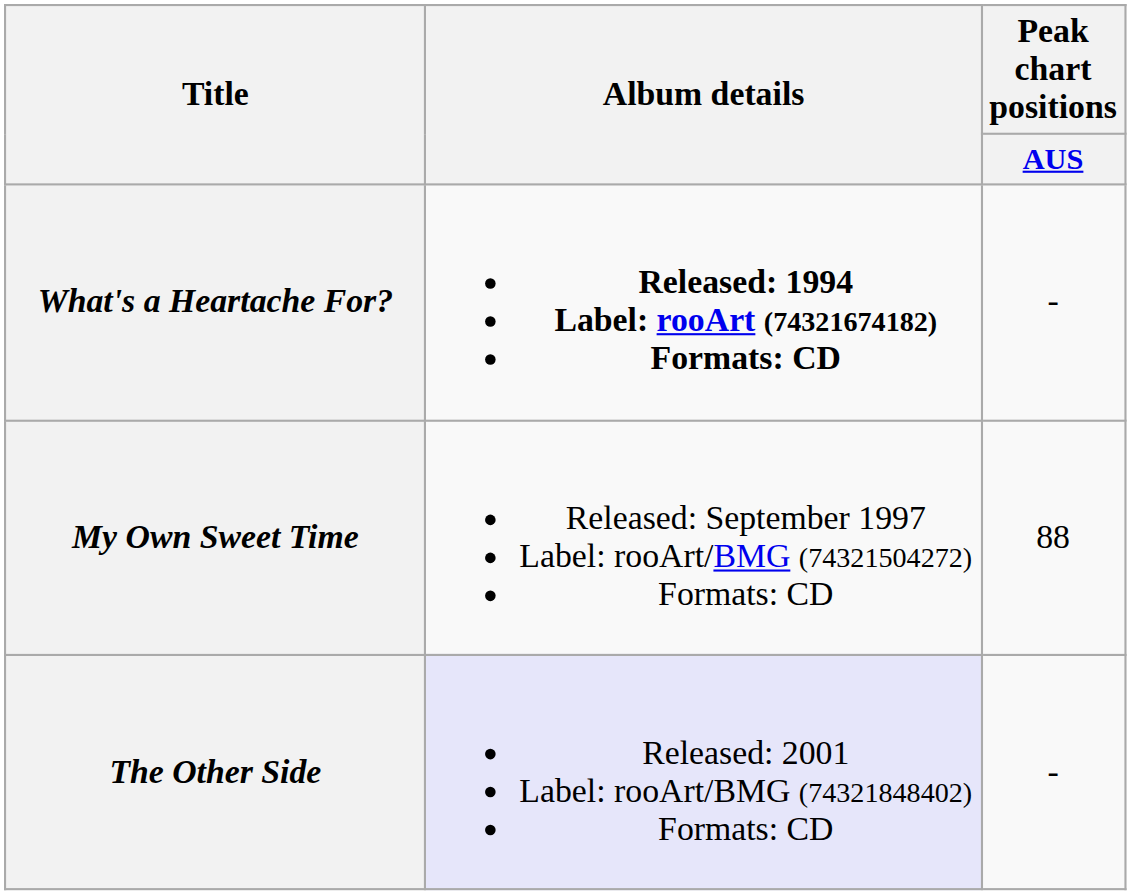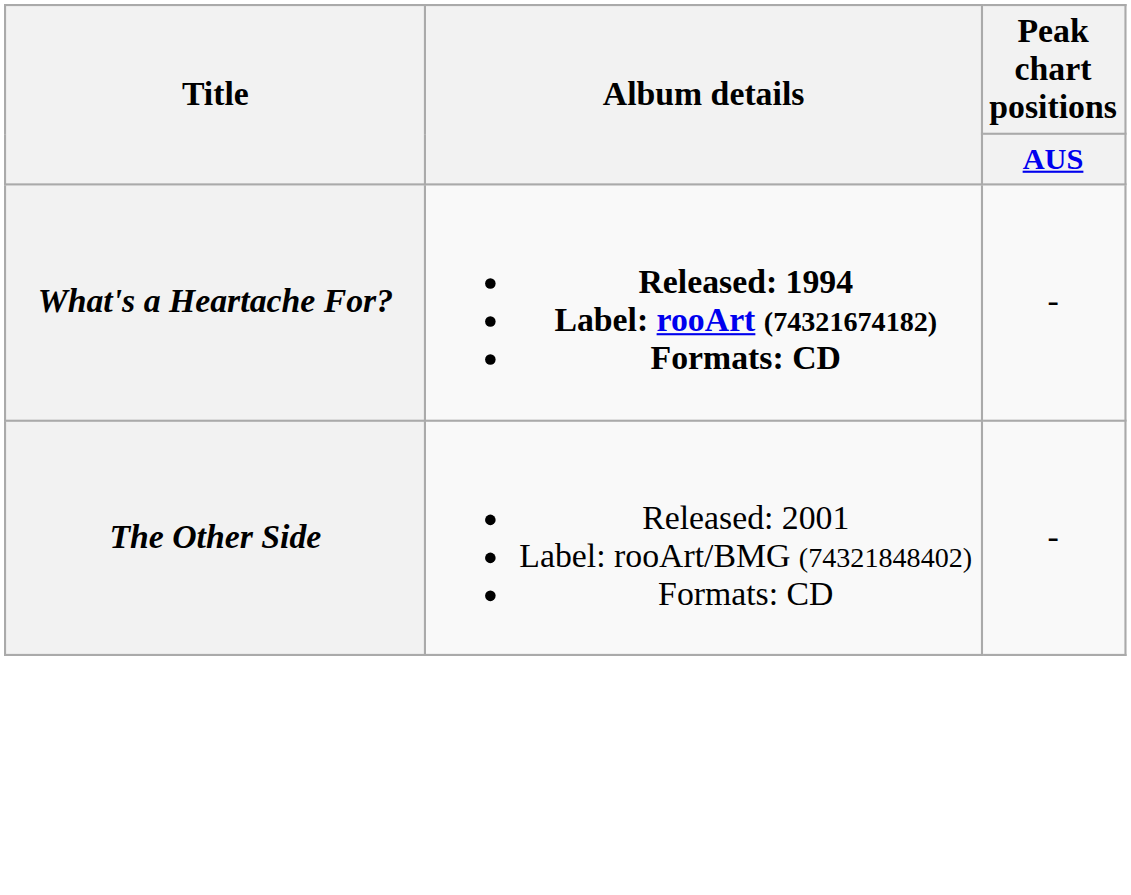- row: My Own Sweet Time | Released: September 1997 Label: rooArt/BMG (74321504272) Formats: CD | 88
The Other Side | Album details: lavender background -> no background
